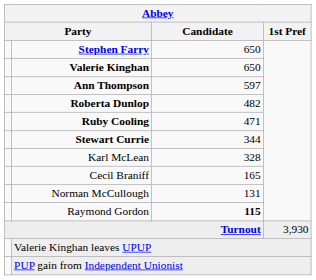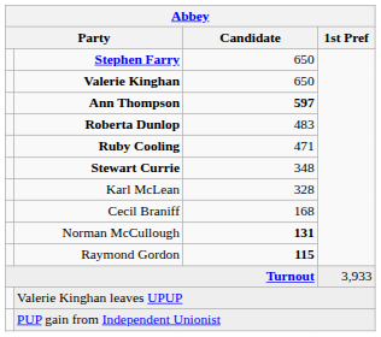Ann Thompson | Candidate: normal -> bold
Roberta Dunlop | Candidate: 482 -> 483
Stewart Currie | Candidate: 344 -> 348
Cecil Braniff | Candidate: 165 -> 168
Norman McCullough | Candidate: normal -> bold
Turnout | 1st Pref: 3,930 -> 3,933
